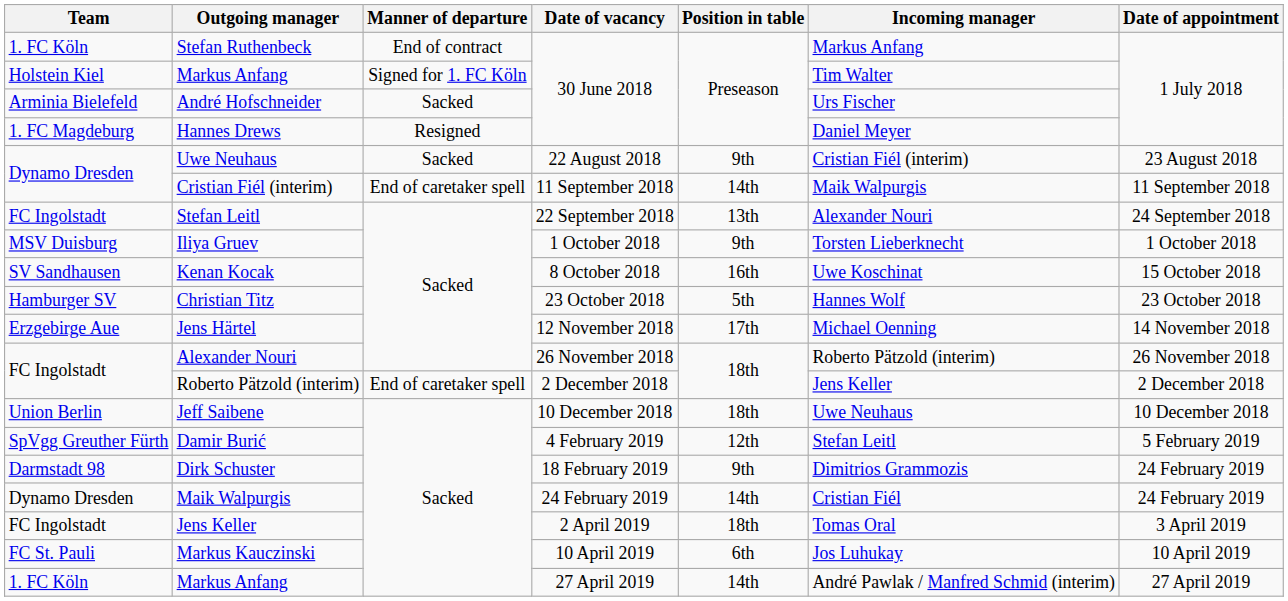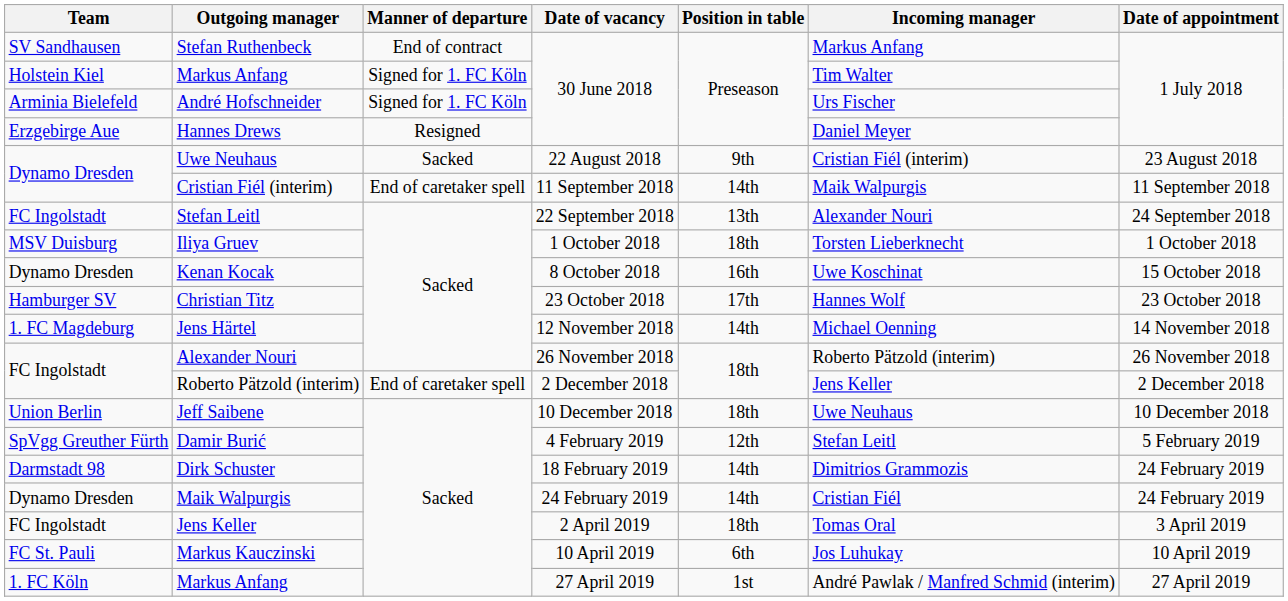Stefan Ruthenbeck | Team: 1. FC Köln -> SV Sandhausen
André Hofschneider | Manner of departure: Sacked -> Signed for 1. FC Köln
Hannes Drews | Team: 1. FC Magdeburg -> Erzgebirge Aue
Iliya Gruev | Position in table: 9th -> 18th
Kenan Kocak | Team: SV Sandhausen -> Dynamo Dresden
Christian Titz | Position in table: 5th -> 17th
Jens Härtel | Team: Erzgebirge Aue -> 1. FC Magdeburg
Jens Härtel | Position in table: 17th -> 14th
Dirk Schuster | Position in table: 9th -> 14th
Markus Anfang / 27 April 2019 | Position in table: 14th -> 1st
